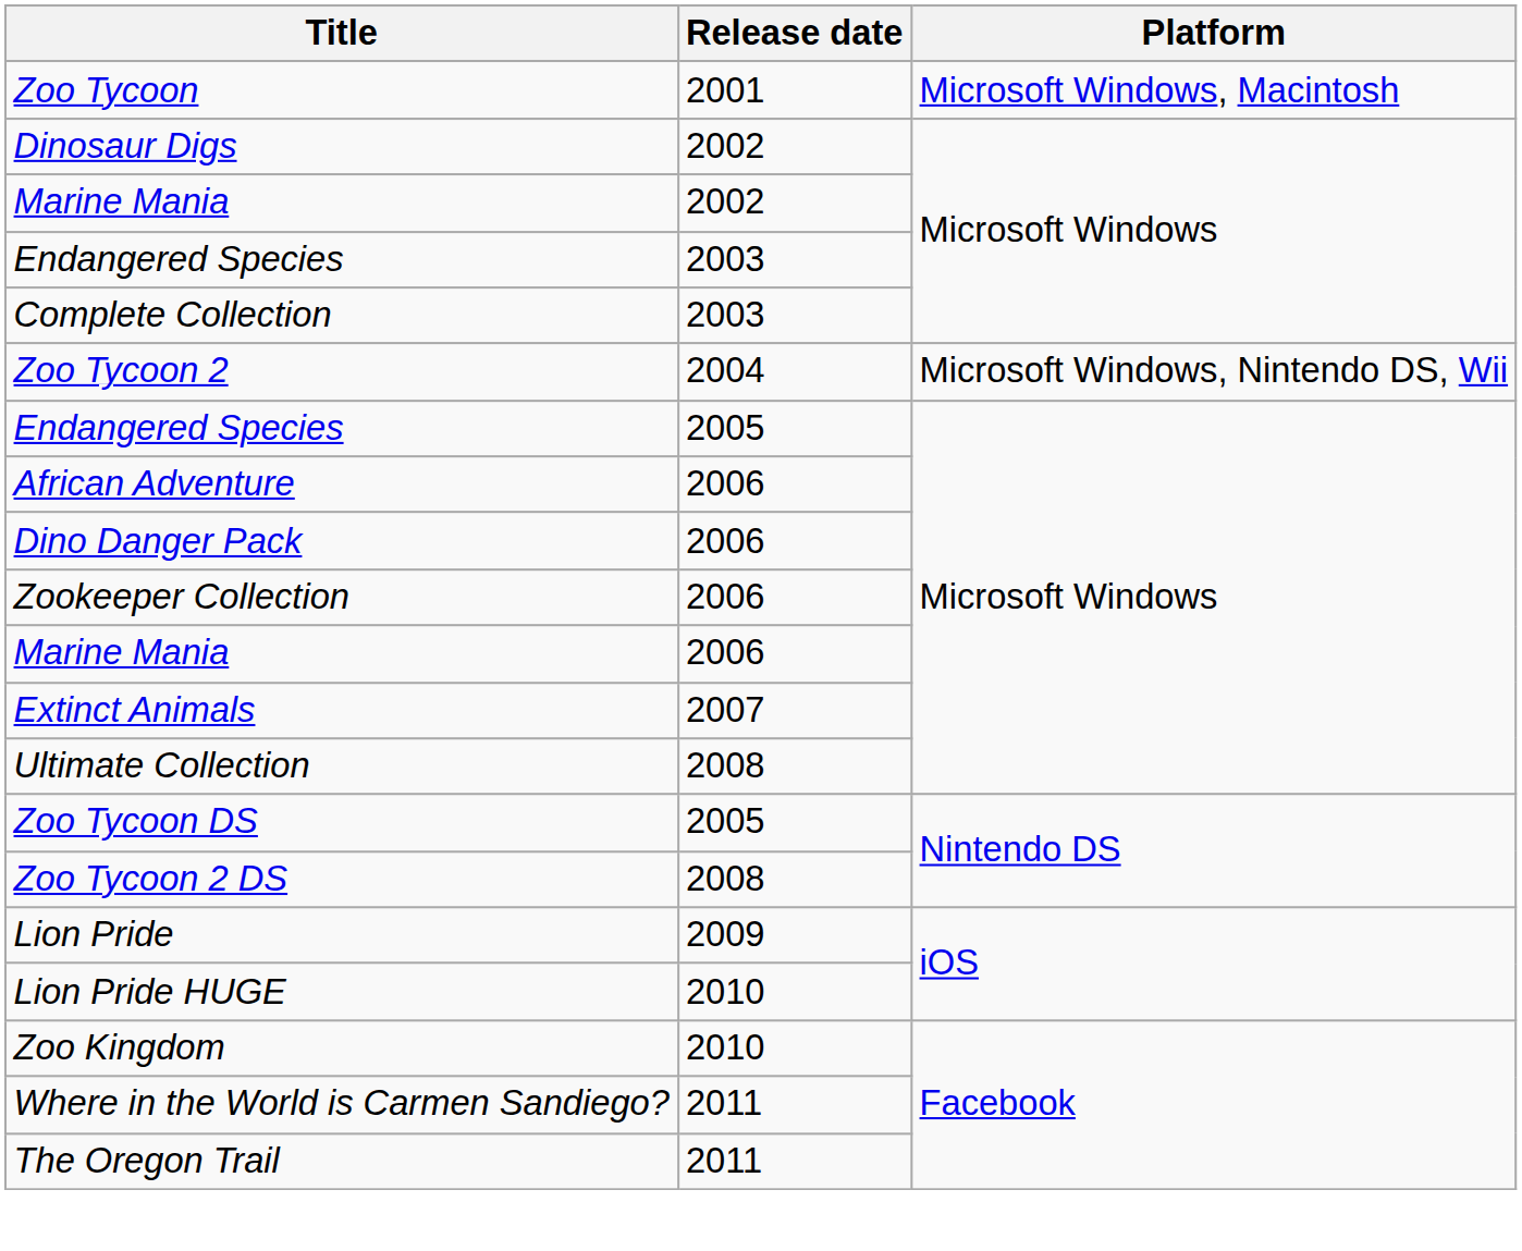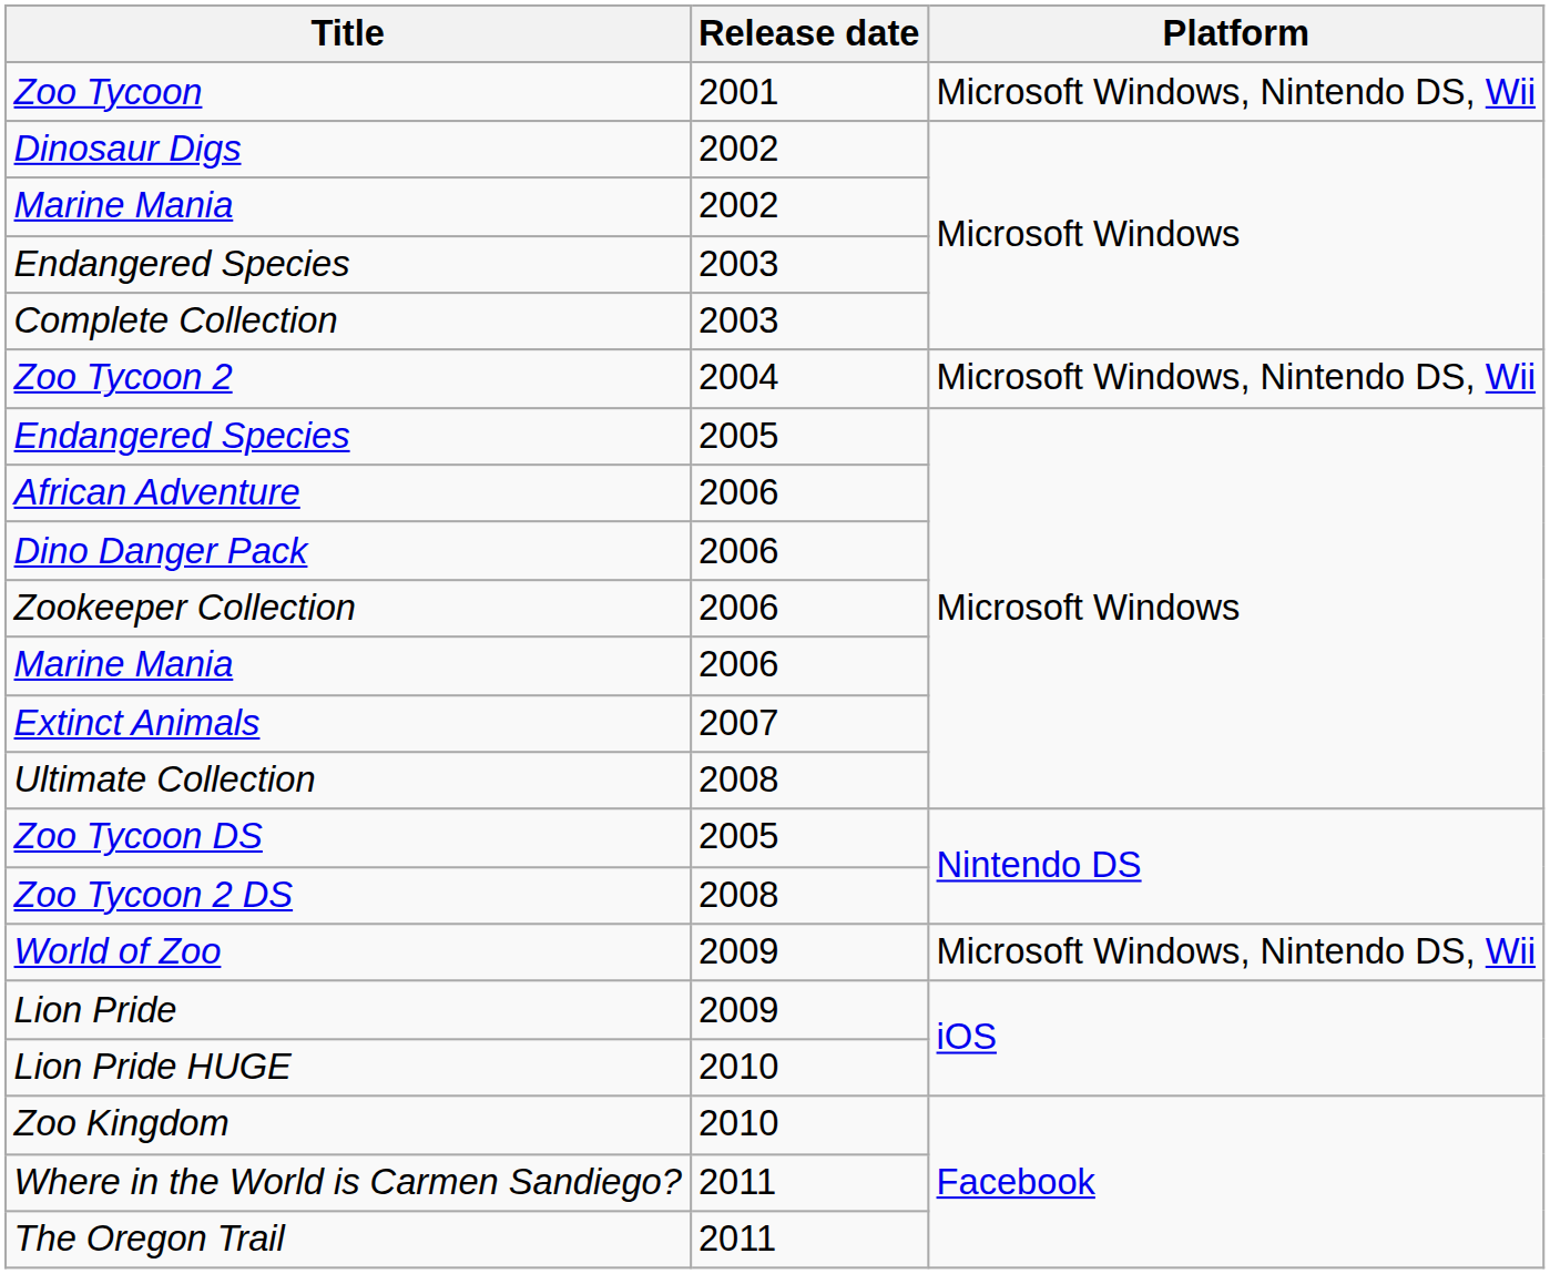Zoo Tycoon | Platform: Microsoft Windows, Macintosh -> Microsoft Windows, Nintendo DS, Wii
+ row: World of Zoo | 2009 | Microsoft Windows, Nintendo DS, Wii
